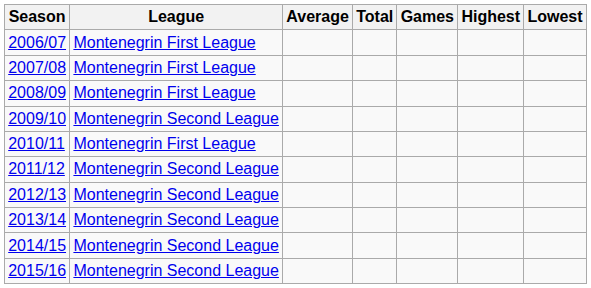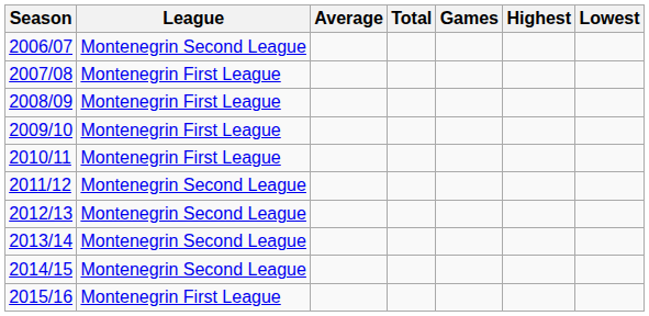2006/07 | League: Montenegrin First League -> Montenegrin Second League
2009/10 | League: Montenegrin Second League -> Montenegrin First League
2015/16 | League: Montenegrin Second League -> Montenegrin First League
